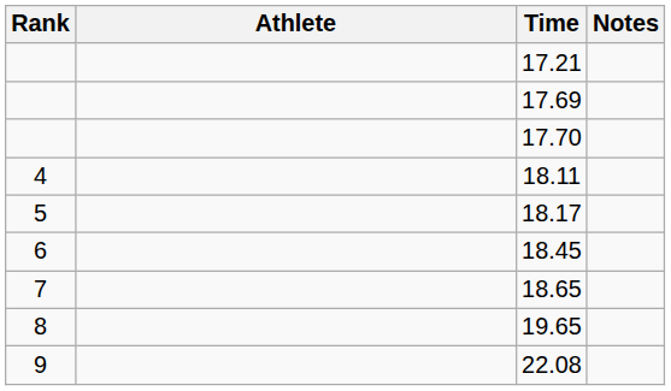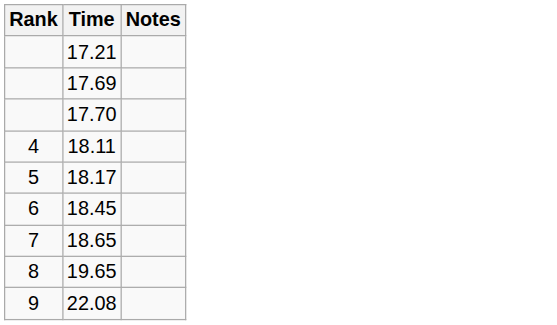- column: Athlete
